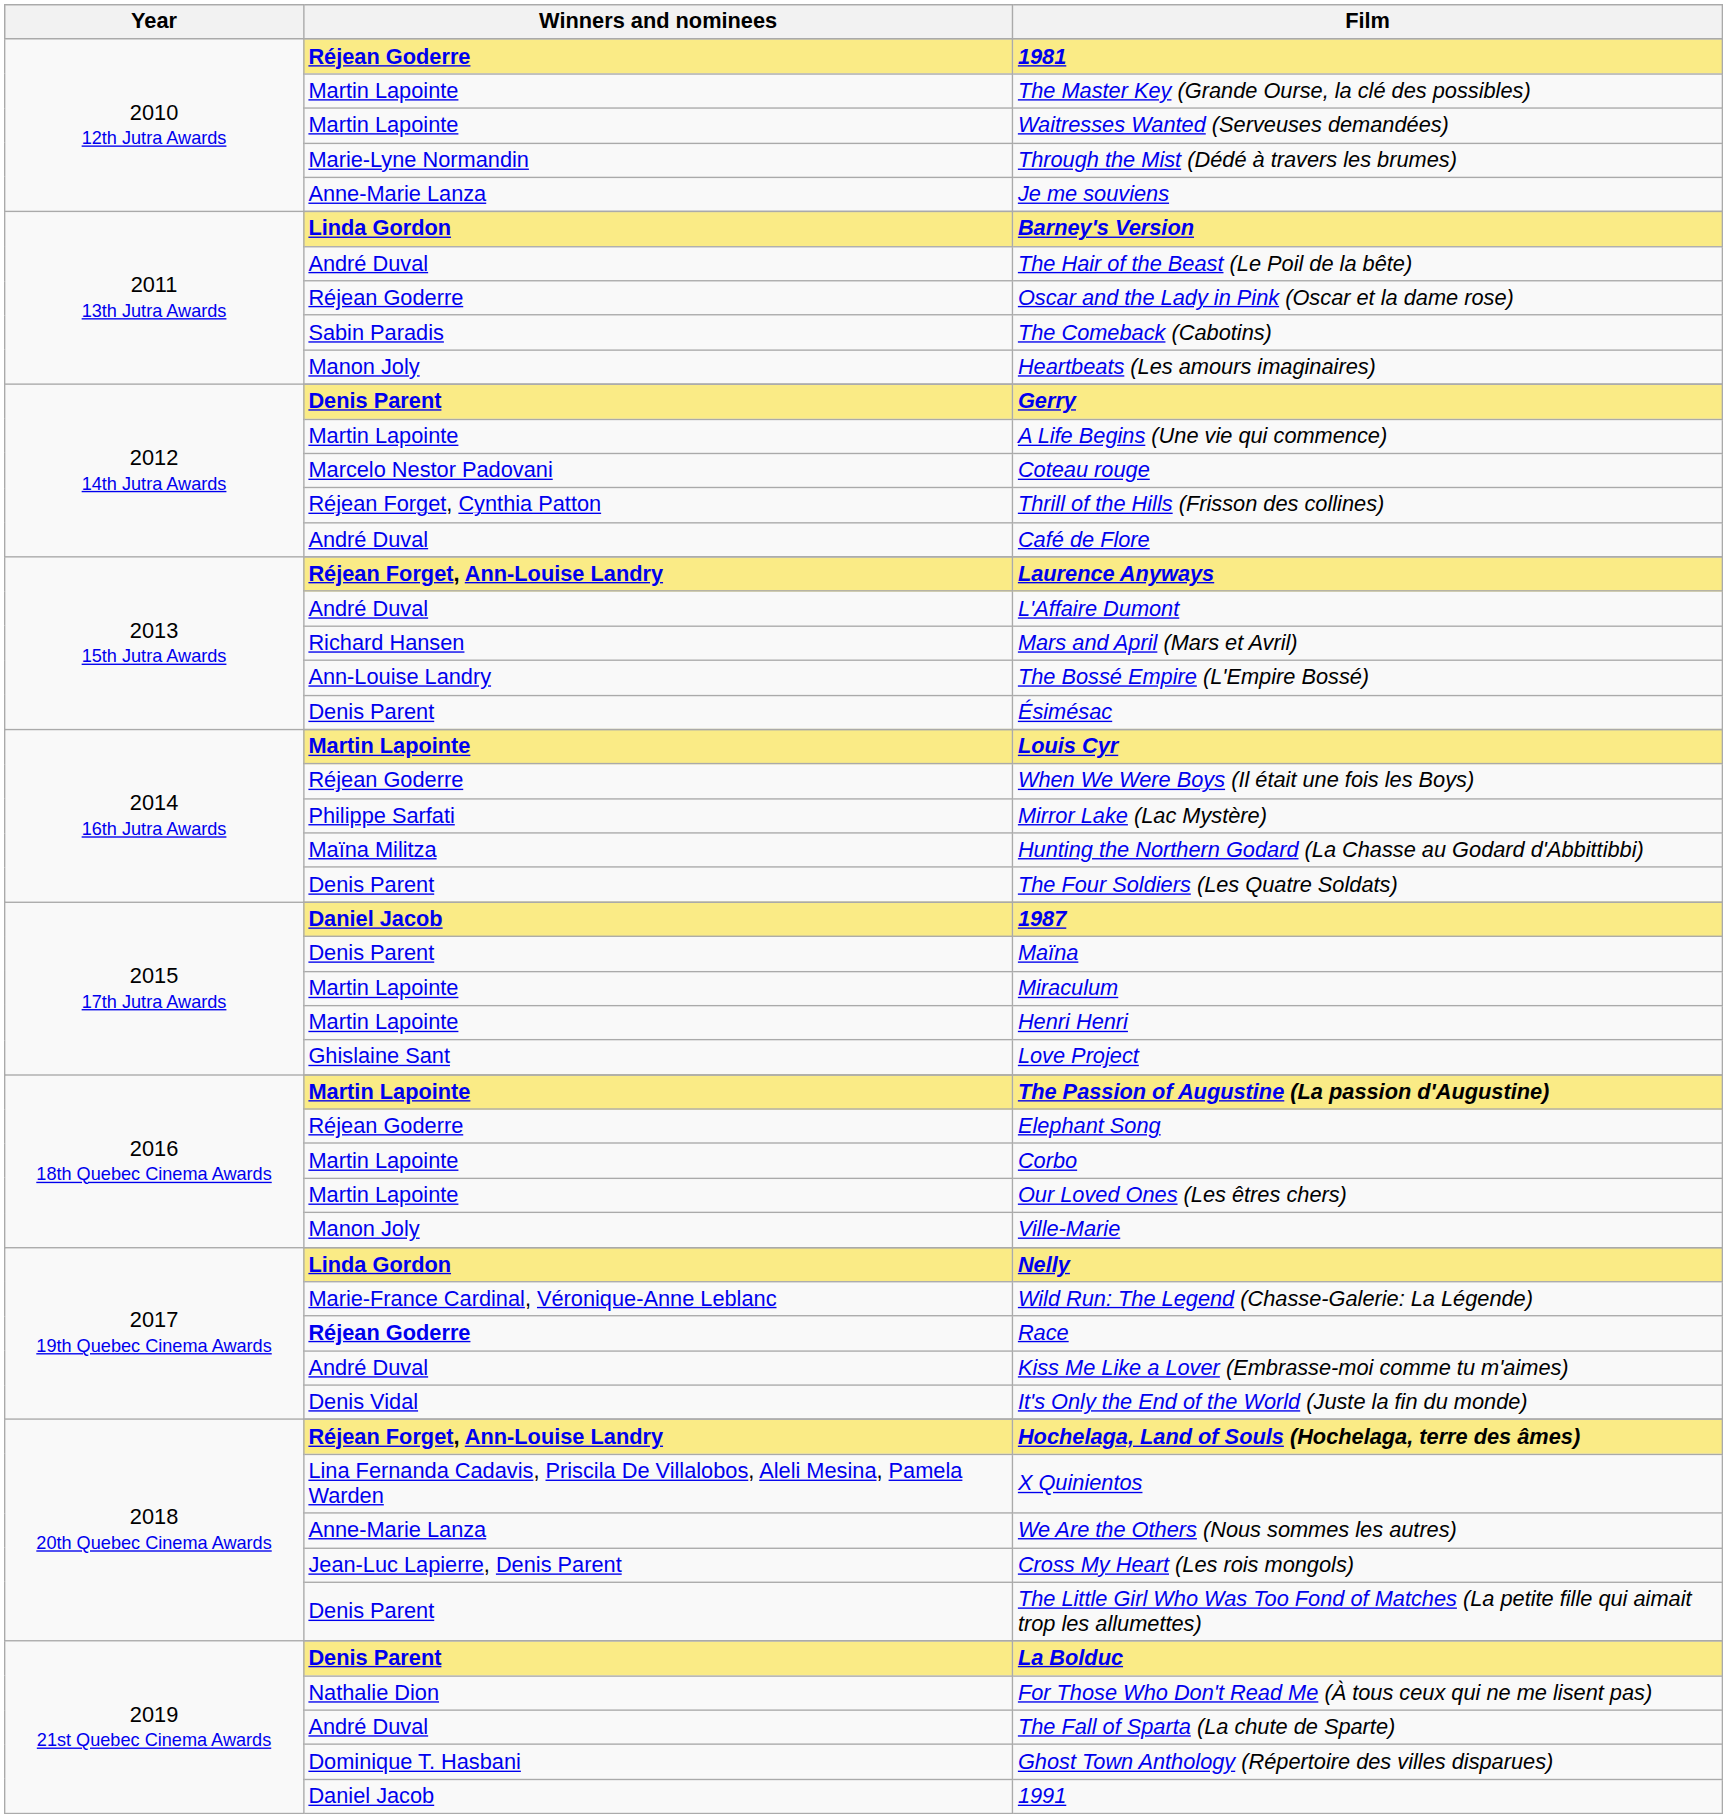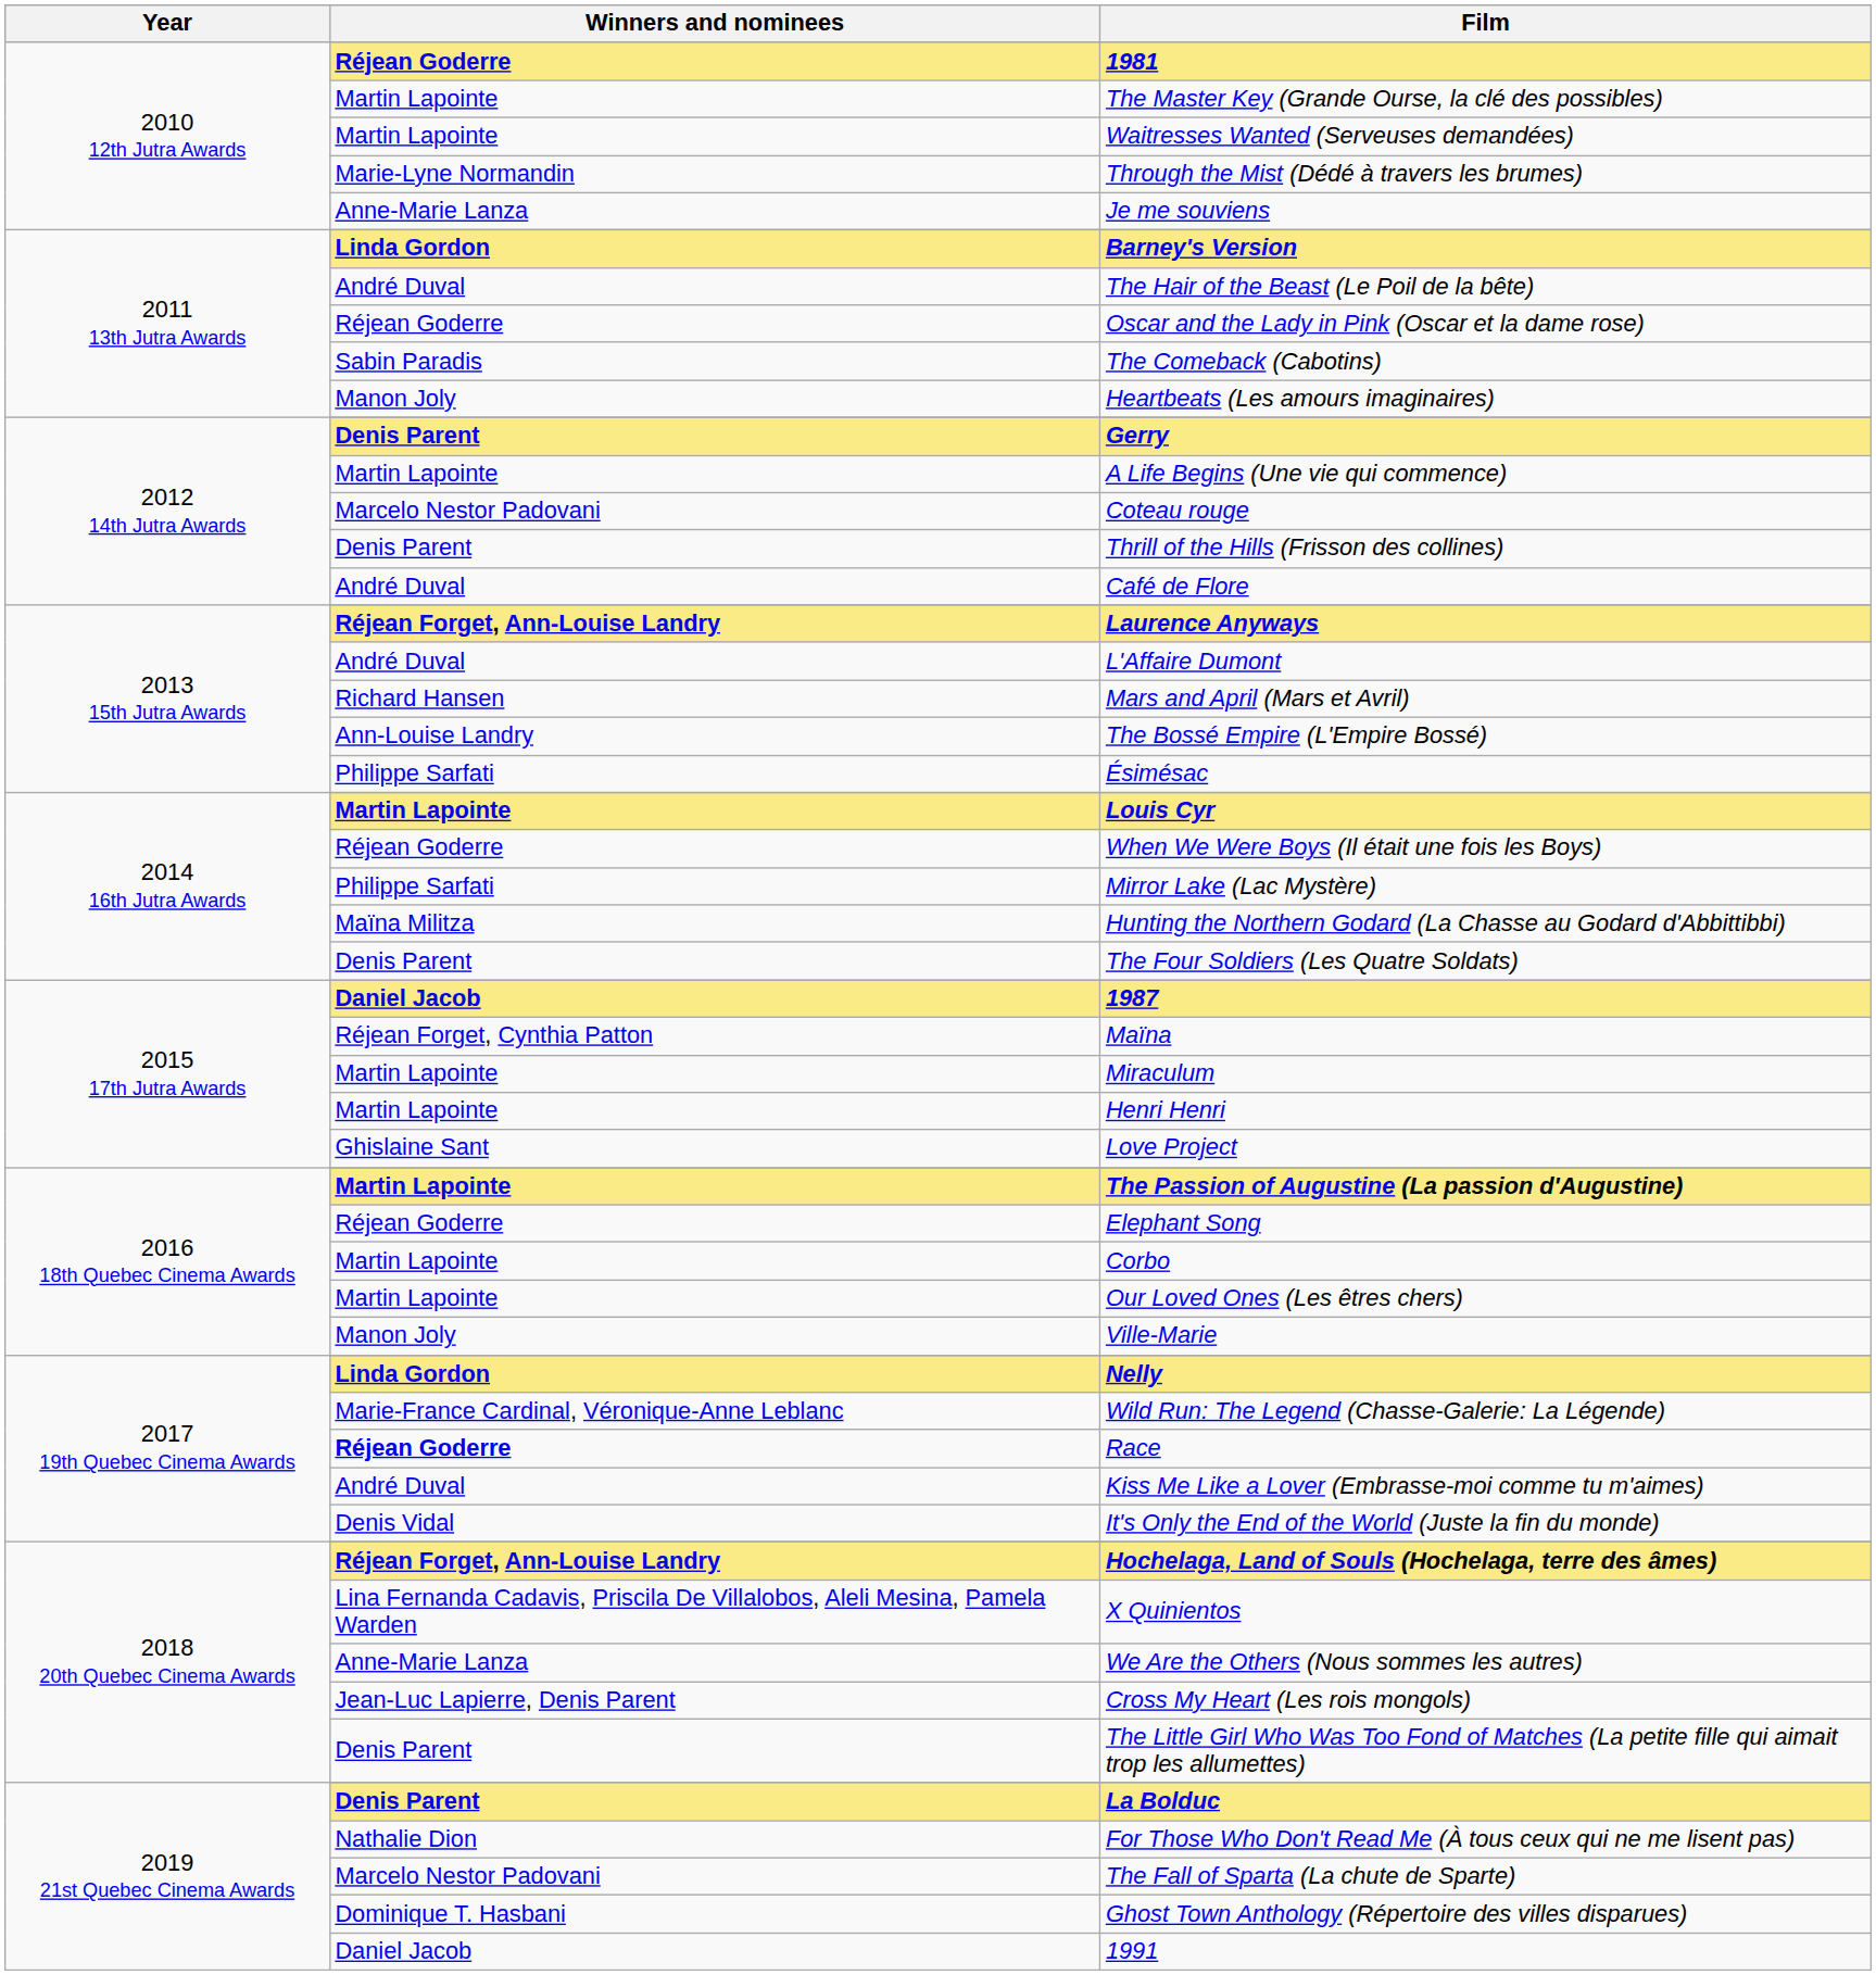Thrill of the Hills (Frisson des collines) | Winners and nominees: Réjean Forget, Cynthia Patton -> Denis Parent
Ésimésac | Winners and nominees: Denis Parent -> Philippe Sarfati
Maïna | Winners and nominees: Denis Parent -> Réjean Forget, Cynthia Patton
The Fall of Sparta (La chute de Sparte) | Winners and nominees: André Duval -> Marcelo Nestor Padovani
